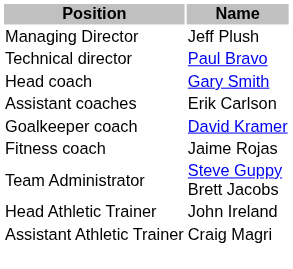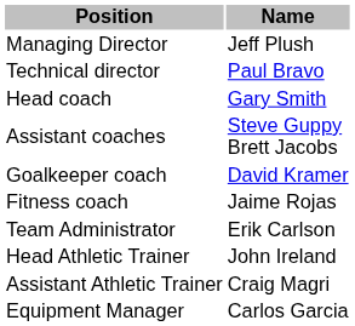Assistant coaches | Name: Erik Carlson -> Steve Guppy Brett Jacobs
Team Administrator | Name: Steve Guppy Brett Jacobs -> Erik Carlson
+ row: Equipment Manager | Carlos Garcia
